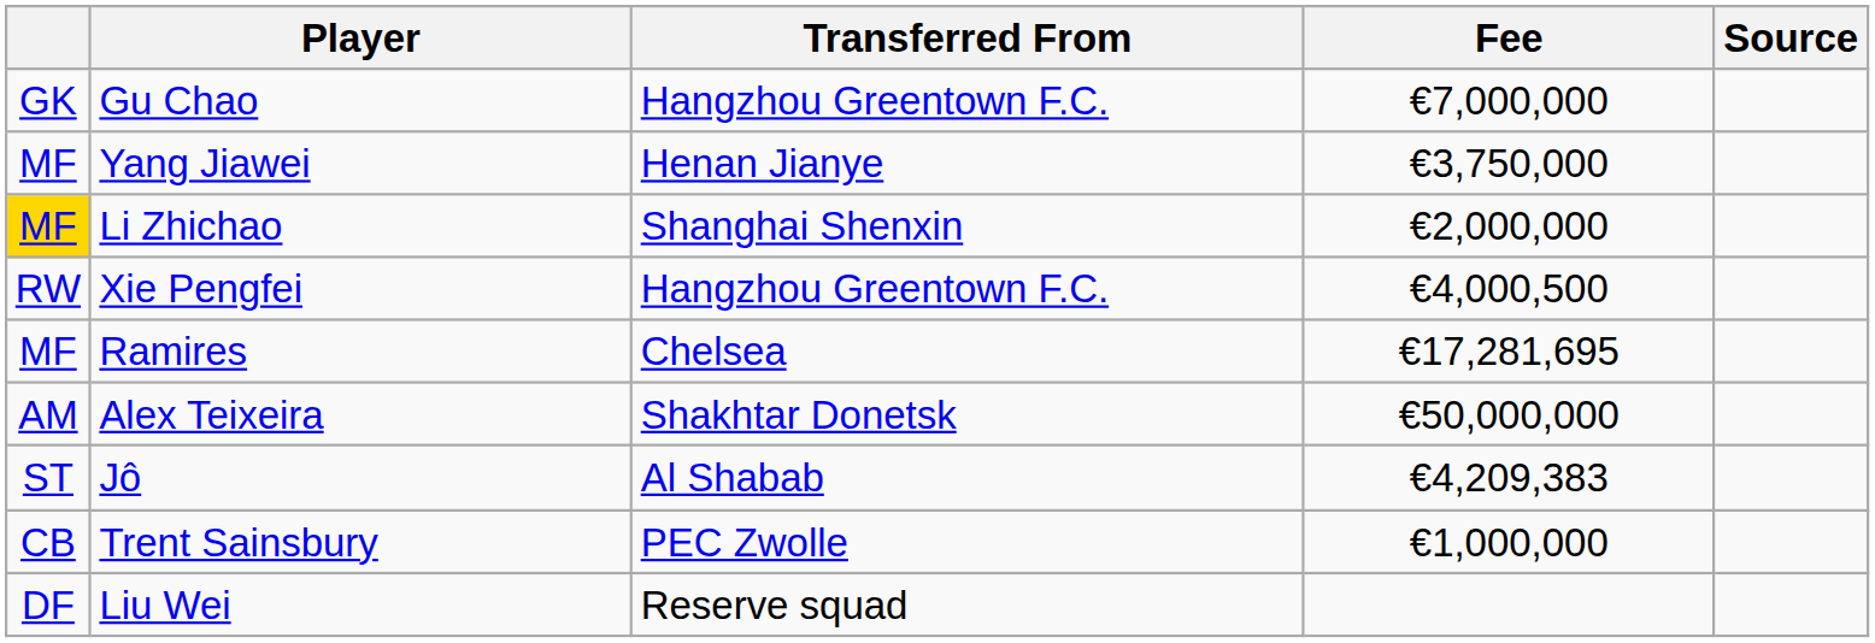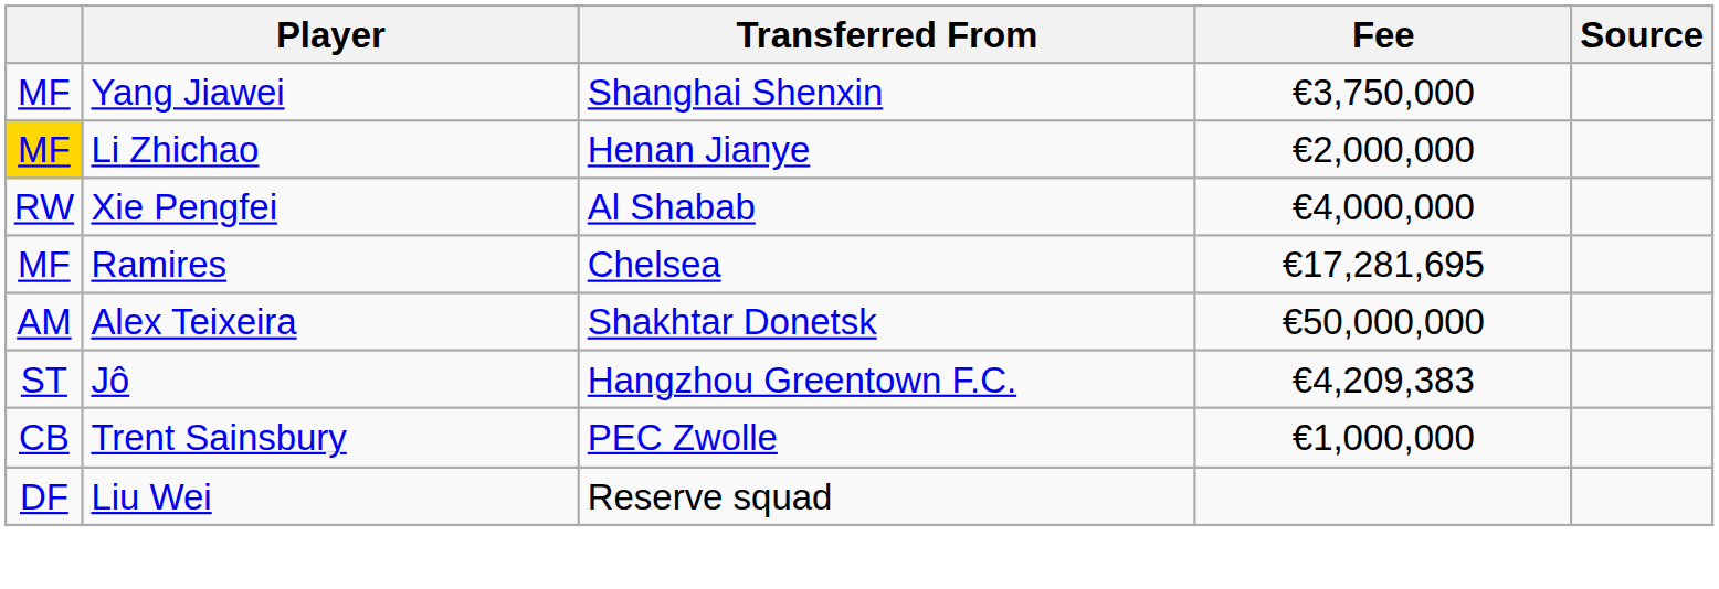- row: GK | Gu Chao | Hangzhou Greentown F.C. | €7,000,000
Yang Jiawei | Transferred From: Henan Jianye -> Shanghai Shenxin
Li Zhichao | Transferred From: Shanghai Shenxin -> Henan Jianye
Xie Pengfei | Transferred From: Hangzhou Greentown F.C. -> Al Shabab
Xie Pengfei | Fee: €4,000,500 -> €4,000,000
Jô | Transferred From: Al Shabab -> Hangzhou Greentown F.C.
